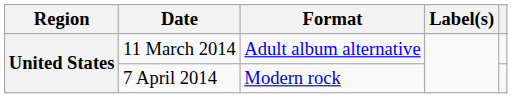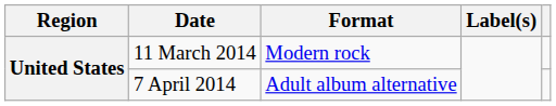11 March 2014 | Format: Adult album alternative -> Modern rock
7 April 2014 | Format: Modern rock -> Adult album alternative
